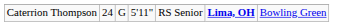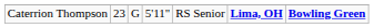Caterrion Thompson | column 2: 24 -> 23
Caterrion Thompson | column 7: normal -> bold
